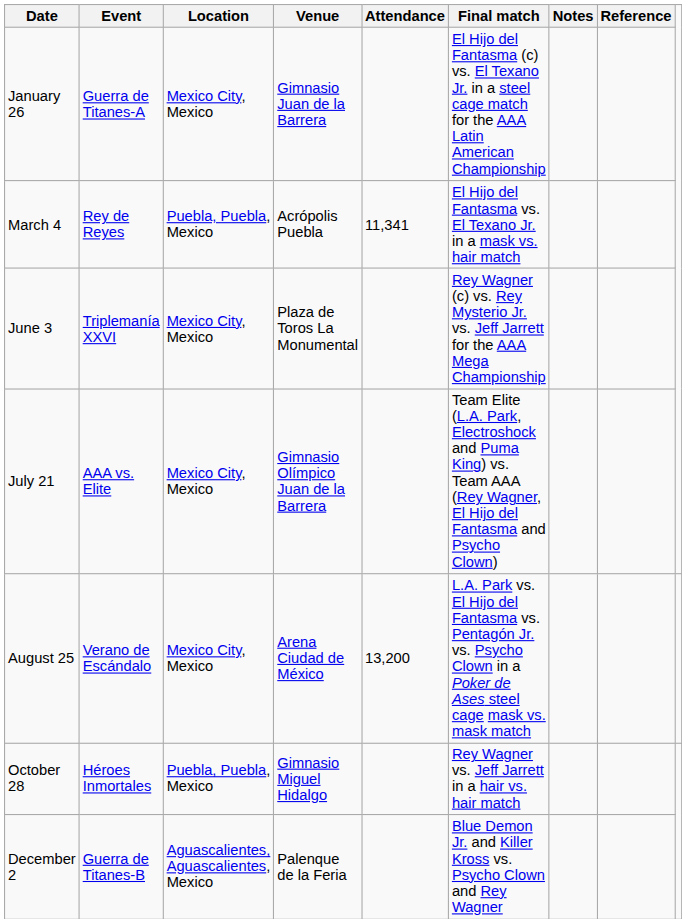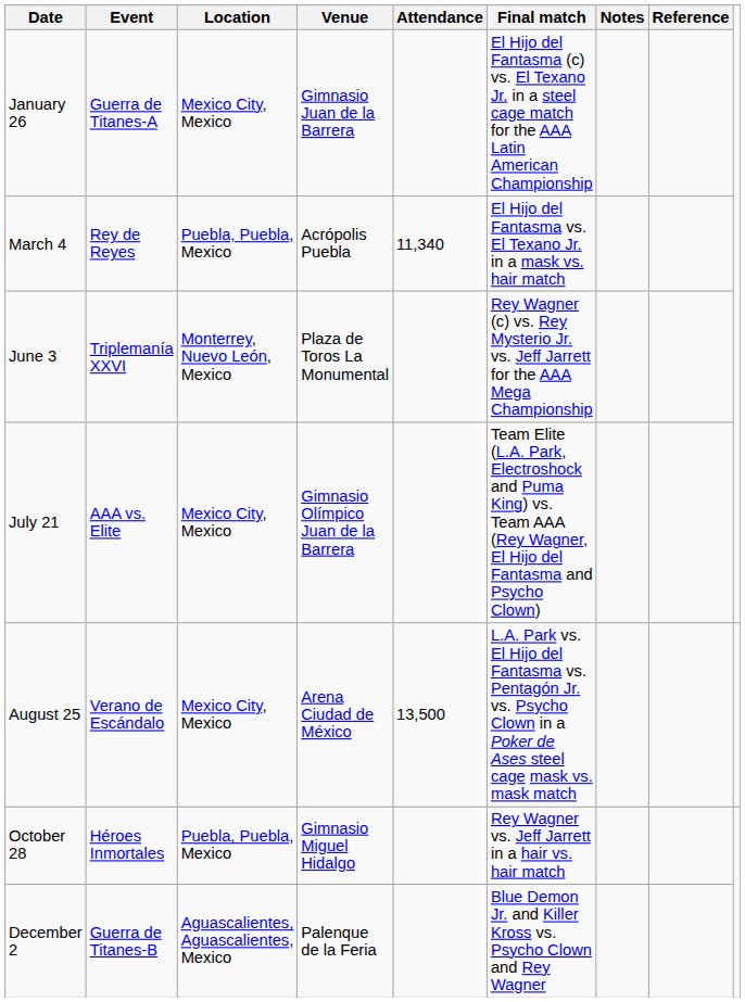March 4 | Attendance: 11,341 -> 11,340
June 3 | Location: Mexico City, Mexico -> Monterrey, Nuevo León, Mexico
August 25 | Attendance: 13,200 -> 13,500
